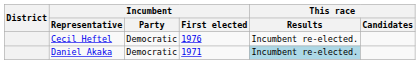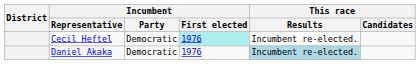Cecil Heftel | Incumbent / First elected: no background -> paleturquoise background
Daniel Akaka | Incumbent / First elected: 1971 -> 1976
